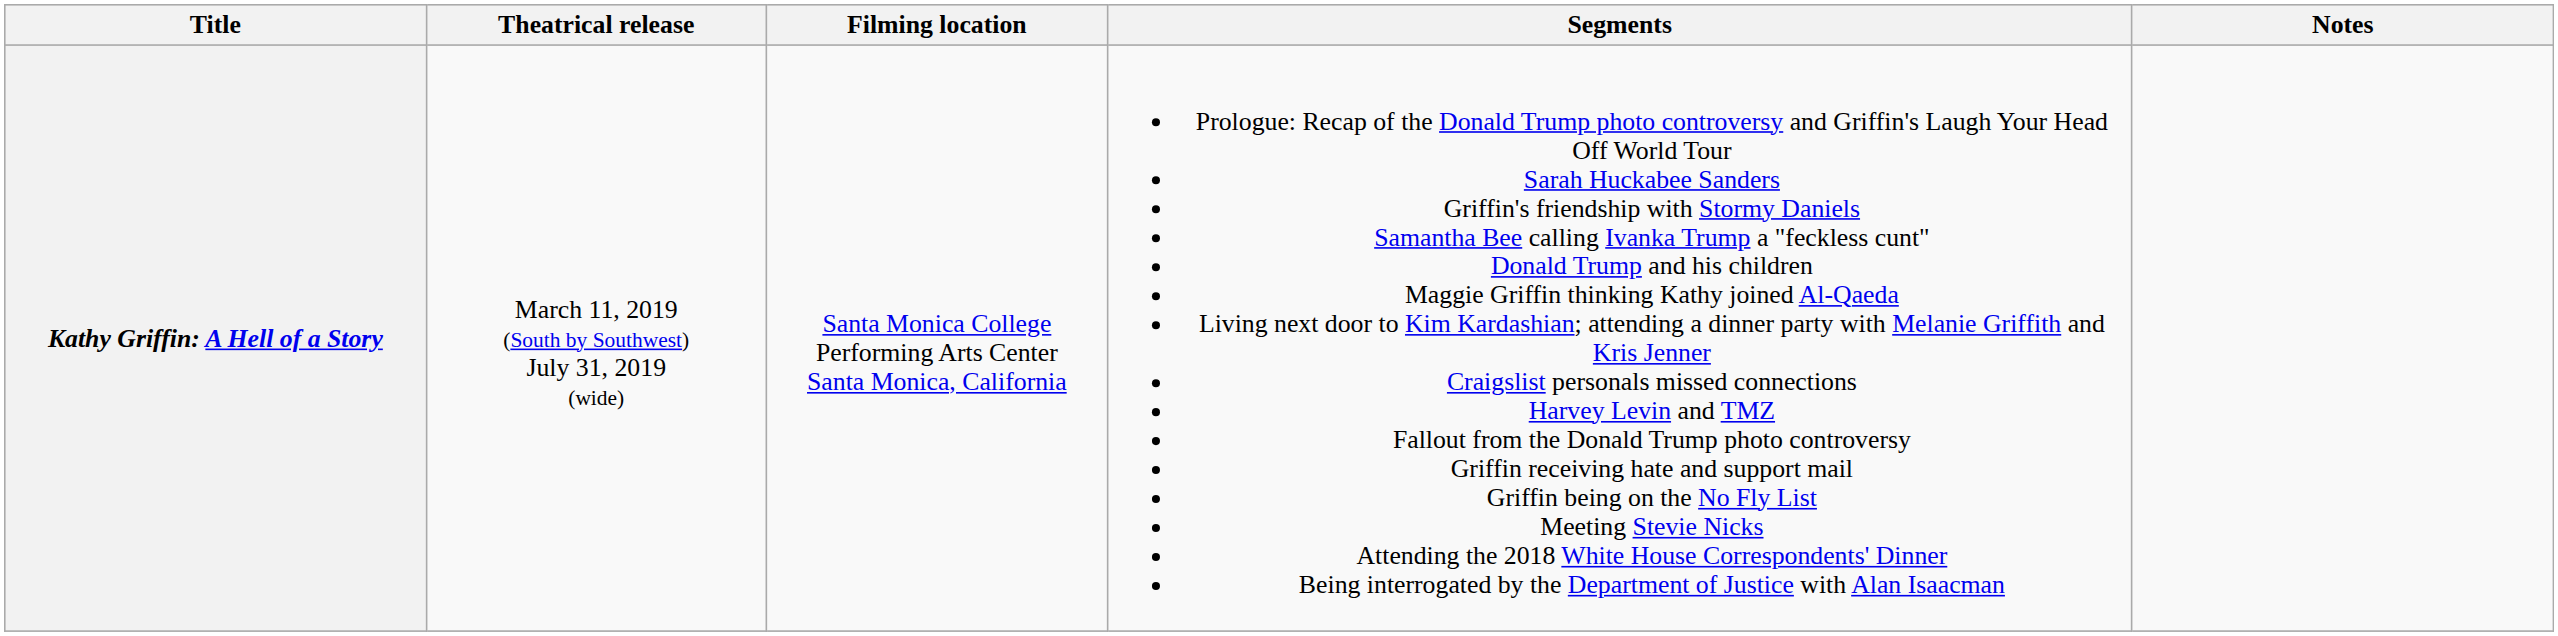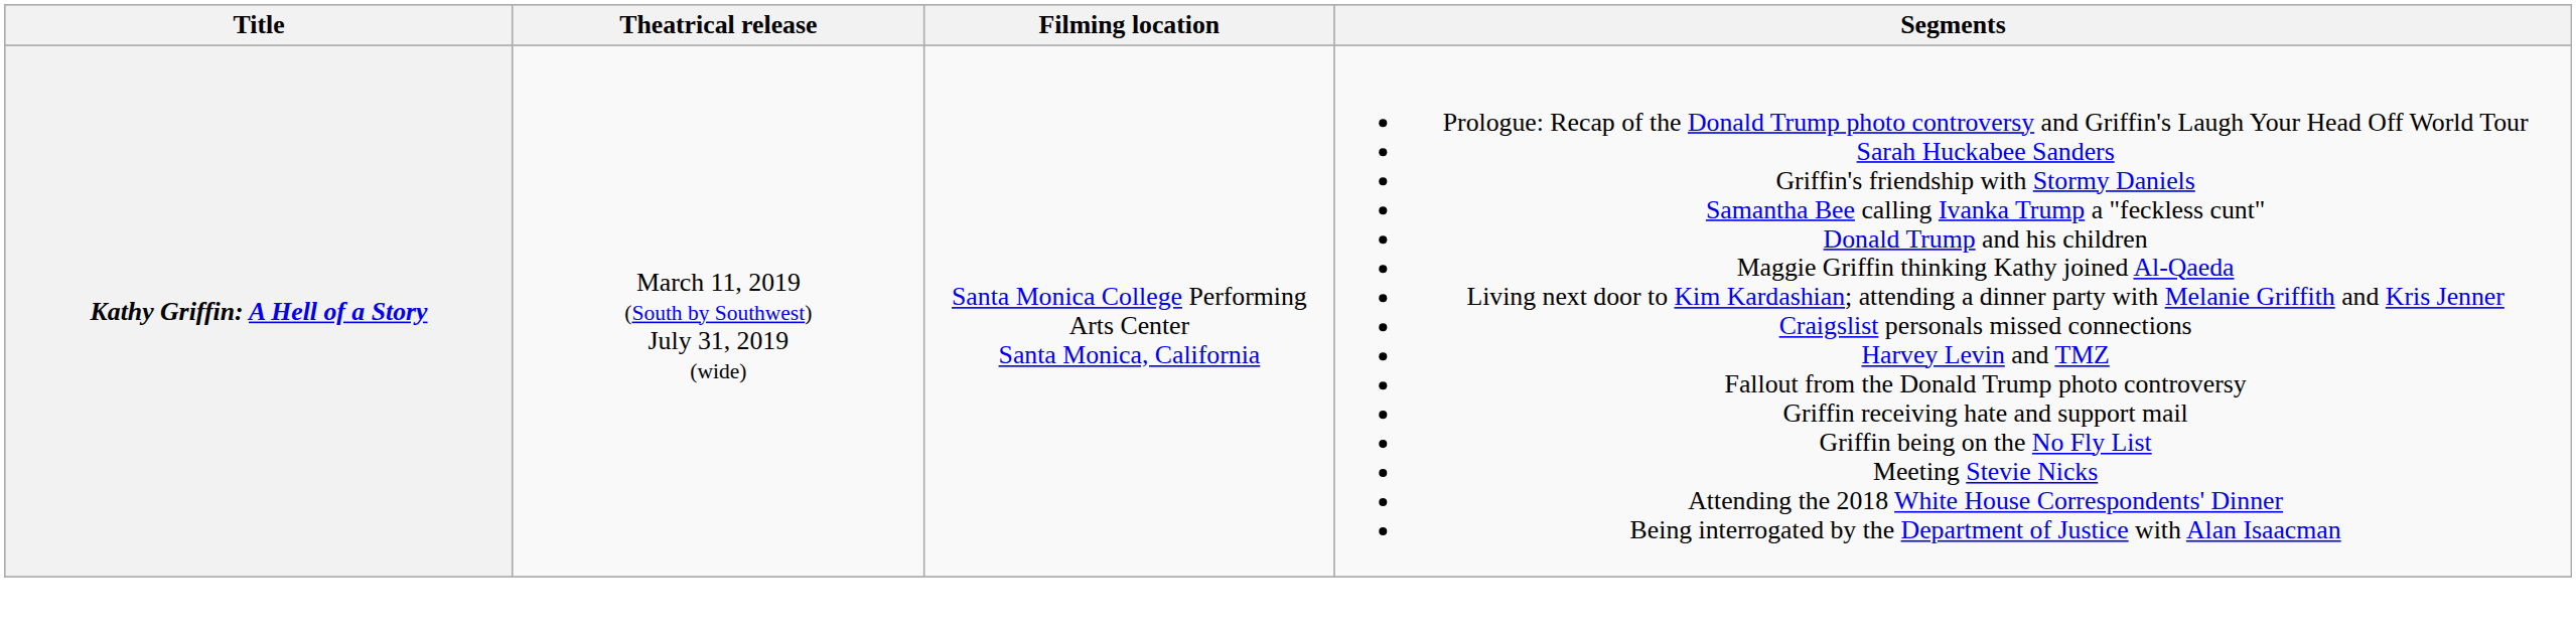- column: Notes
